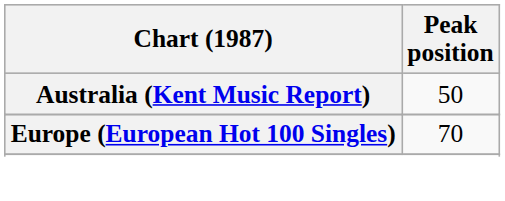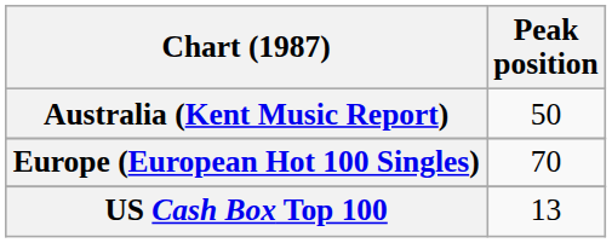+ row: US Cash Box Top 100 | 13
